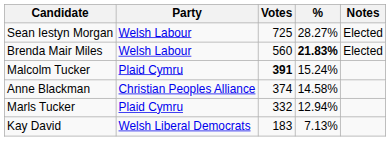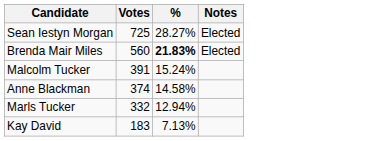- column: Party | Welsh Labour | Welsh Labour | Plaid Cymru | Christian Peoples Alliance | Plaid Cymru | Welsh Liberal Democrats
Malcolm Tucker | Votes: bold -> normal
